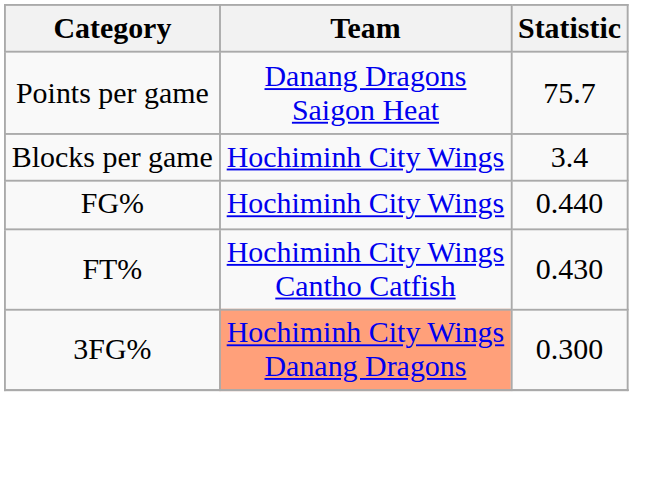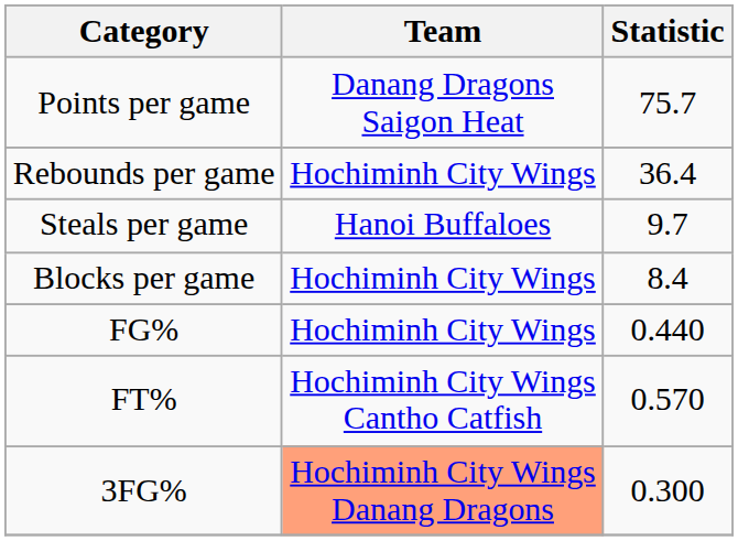+ row: Rebounds per game | Hochiminh City Wings | 36.4
+ row: Steals per game | Hanoi Buffaloes | 9.7
Blocks per game | Statistic: 3.4 -> 8.4
FT% | Statistic: 0.430 -> 0.570
